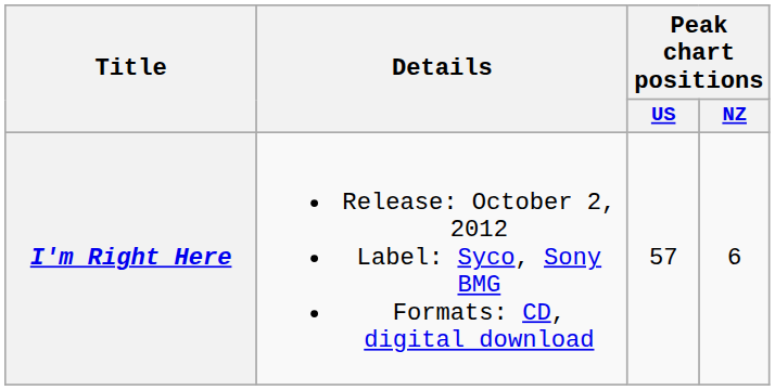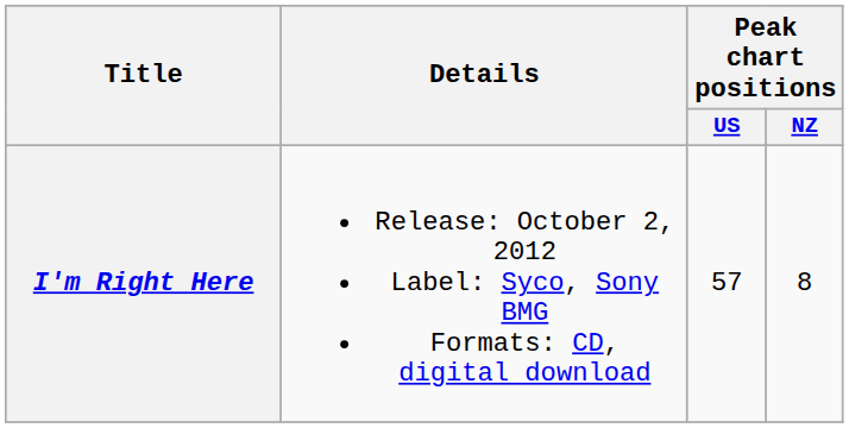I'm Right Here | Peak chart positions / NZ: 6 -> 8
